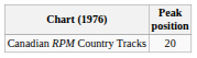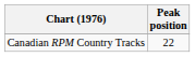Canadian RPM Country Tracks | Peak position: 20 -> 22
